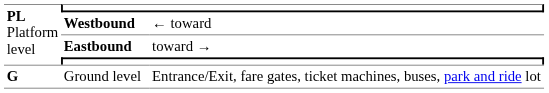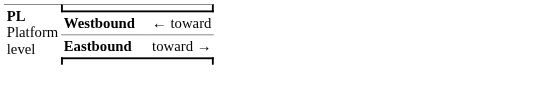- row: G | Ground level | Entrance/Exit, fare gates, ticket machines, buses, park and ride lot
